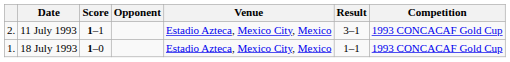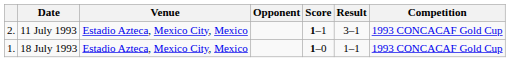columns swapped: Venue <-> Score
